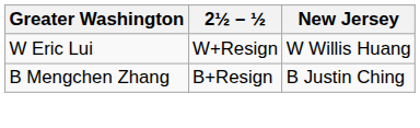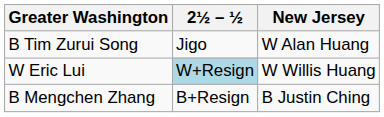+ row: B Tim Zurui Song | Jigo | W Alan Huang
W Eric Lui | 2½ – ½: no background -> lightblue background
